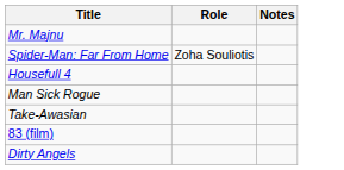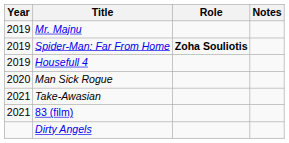+ column: Year | 2019 | 2019 | 2019 | 2020 | 2021 | 2021
Spider-Man: Far From Home | Role: normal -> bold
